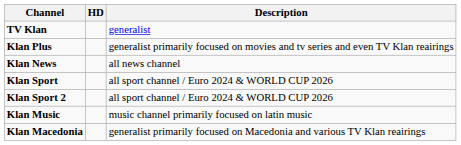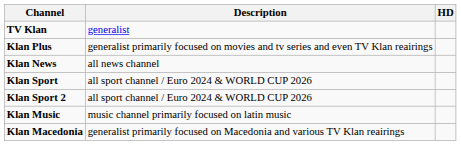columns swapped: HD <-> Description
